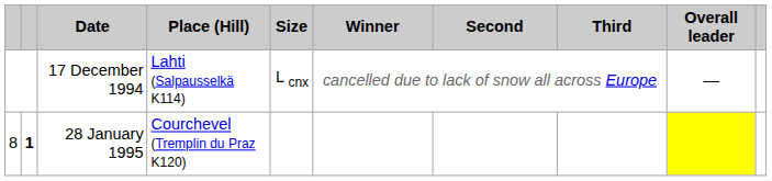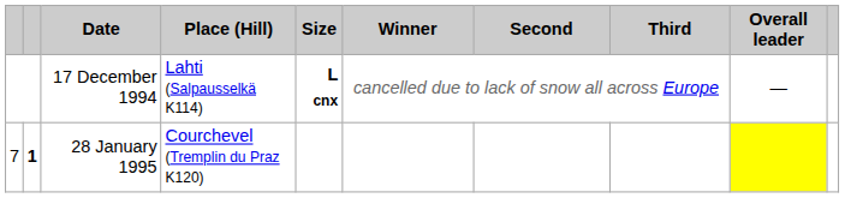17 December 1994 | Size: normal -> bold
28 January 1995 | column 1: 8 -> 7
